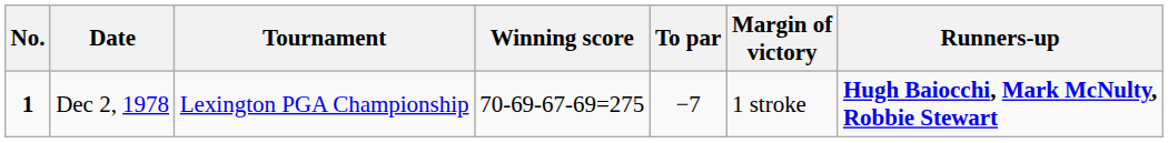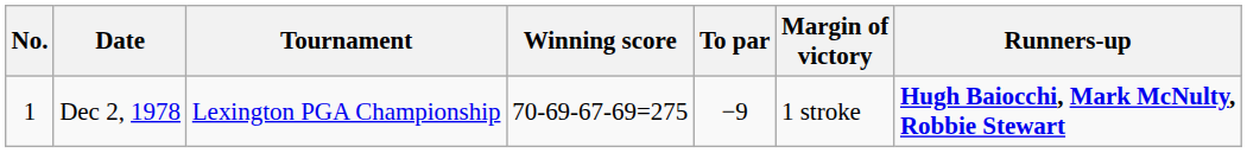Dec 2, 1978 | No.: bold -> normal
Dec 2, 1978 | To par: −7 -> −9
